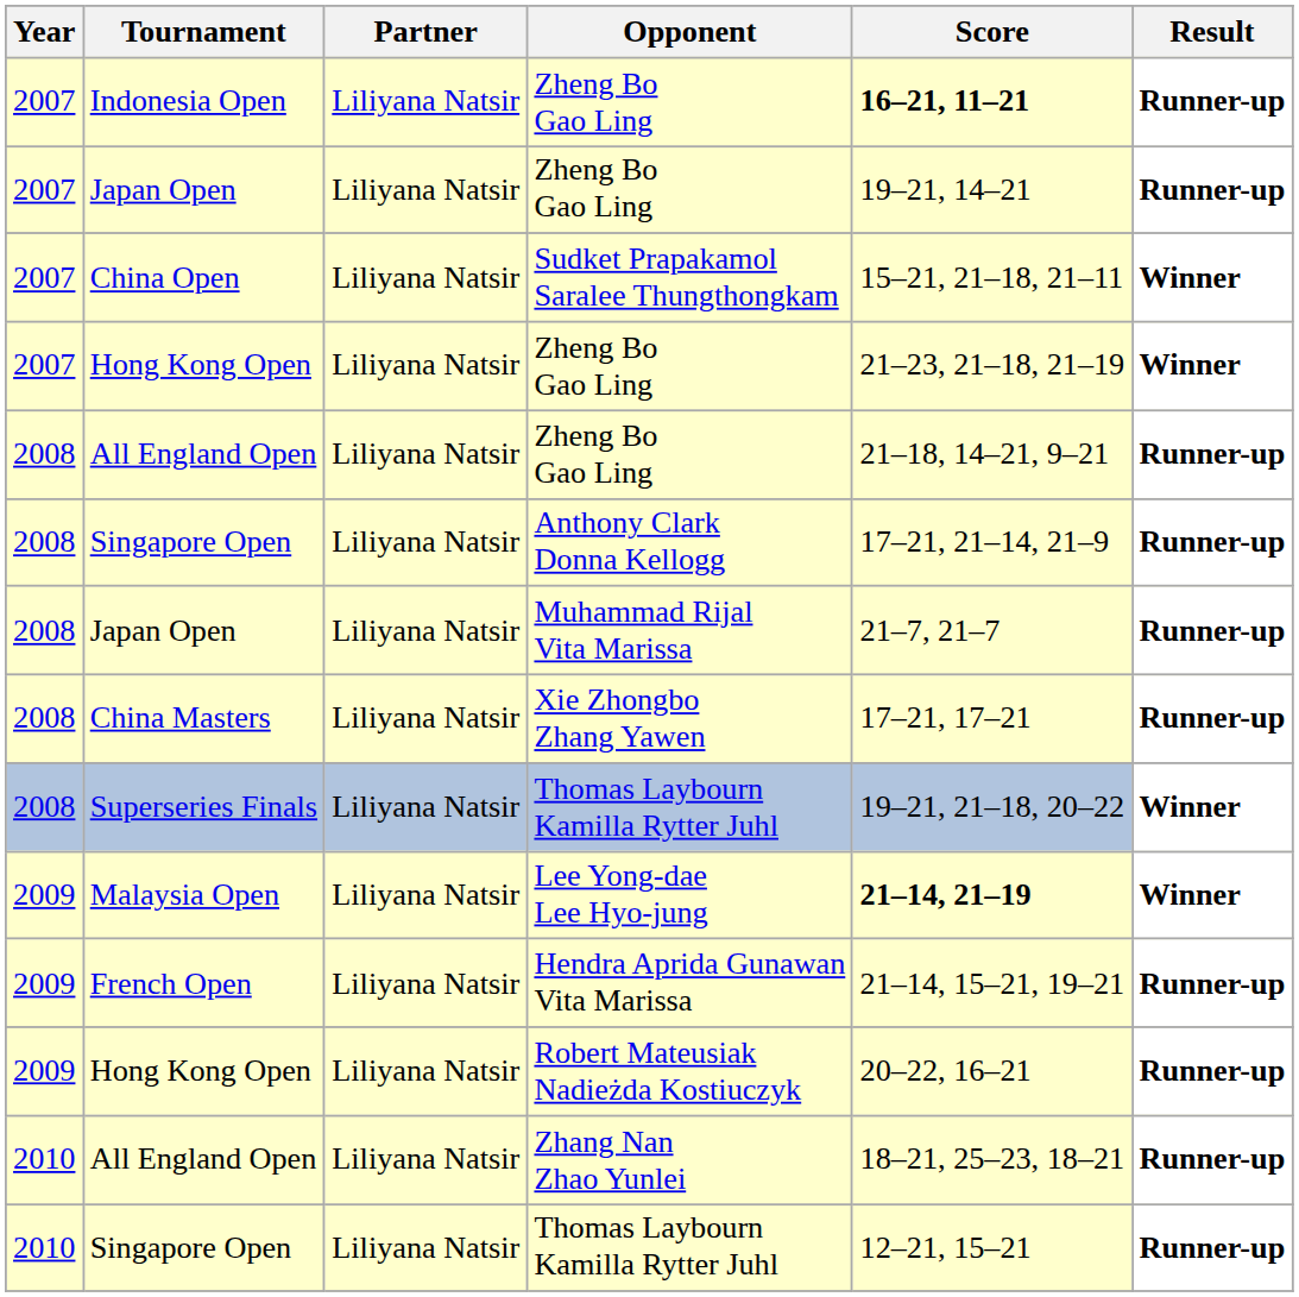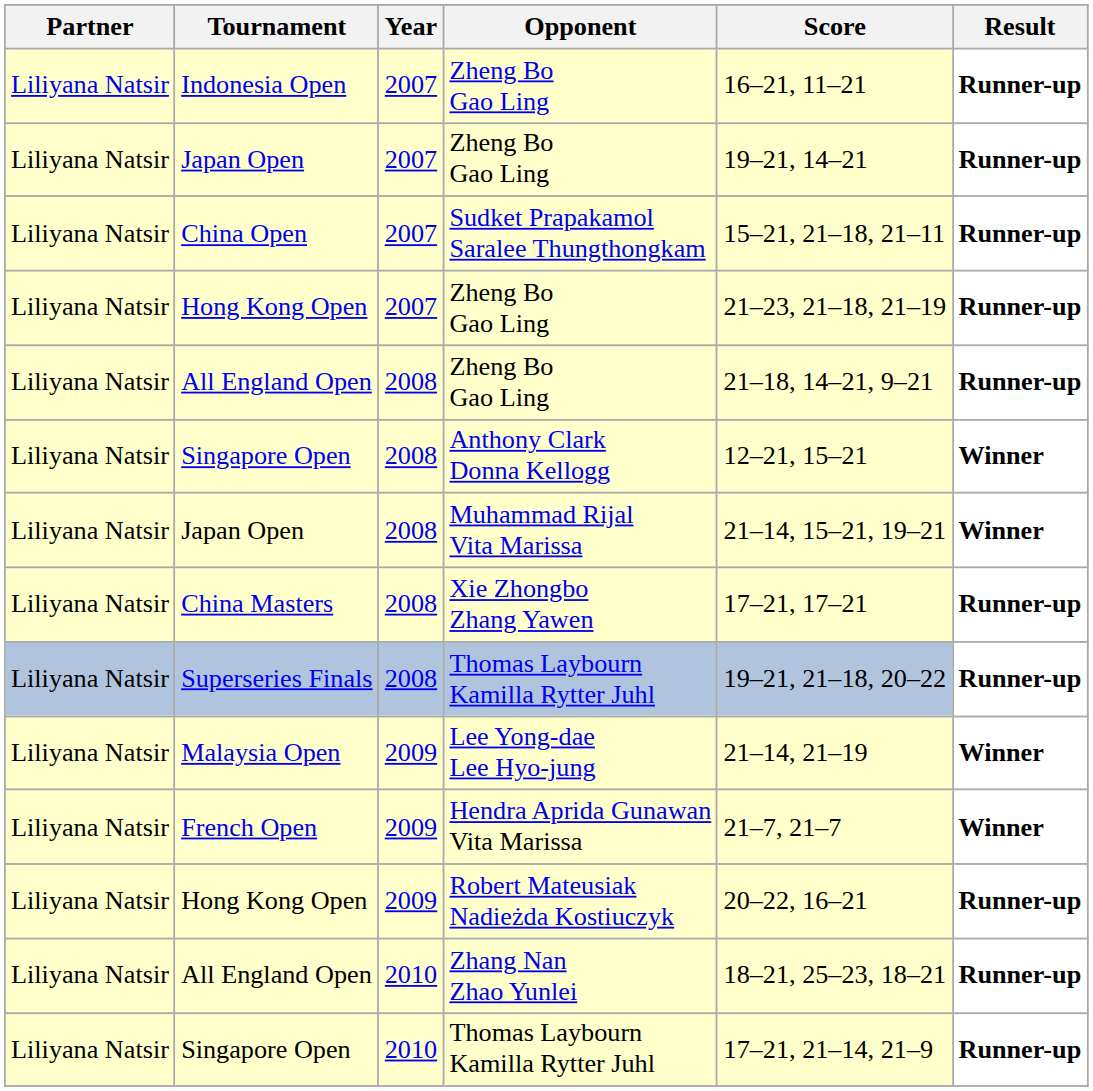columns swapped: Year <-> Partner
Indonesia Open | Score: bold -> normal
China Open | Result: Winner -> Runner-up
Hong Kong Open / Zheng Bo Gao Ling | Result: Winner -> Runner-up
Singapore Open / Anthony Clark Donna Kellogg | Score: 17–21, 21–14, 21–9 -> 12–21, 15–21
Singapore Open / Anthony Clark Donna Kellogg | Result: Runner-up -> Winner
Japan Open / Muhammad Rijal Vita Marissa | Score: 21–7, 21–7 -> 21–14, 15–21, 19–21
Japan Open / Muhammad Rijal Vita Marissa | Result: Runner-up -> Winner
Superseries Finals | Result: Winner -> Runner-up
Malaysia Open | Score: bold -> normal
French Open | Score: 21–14, 15–21, 19–21 -> 21–7, 21–7
French Open | Result: Runner-up -> Winner
Singapore Open / Thomas Laybourn Kamilla Rytter Juhl | Score: 12–21, 15–21 -> 17–21, 21–14, 21–9
